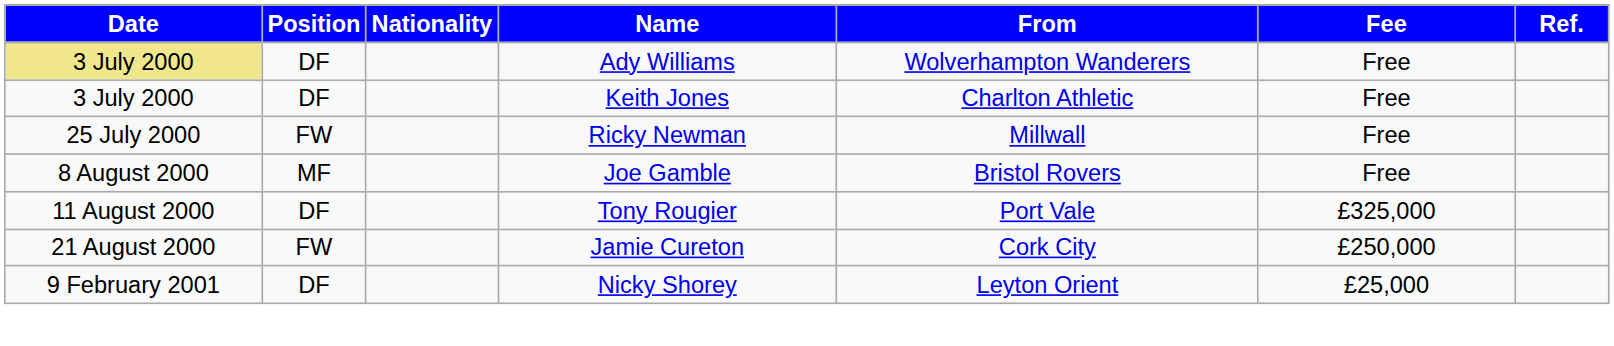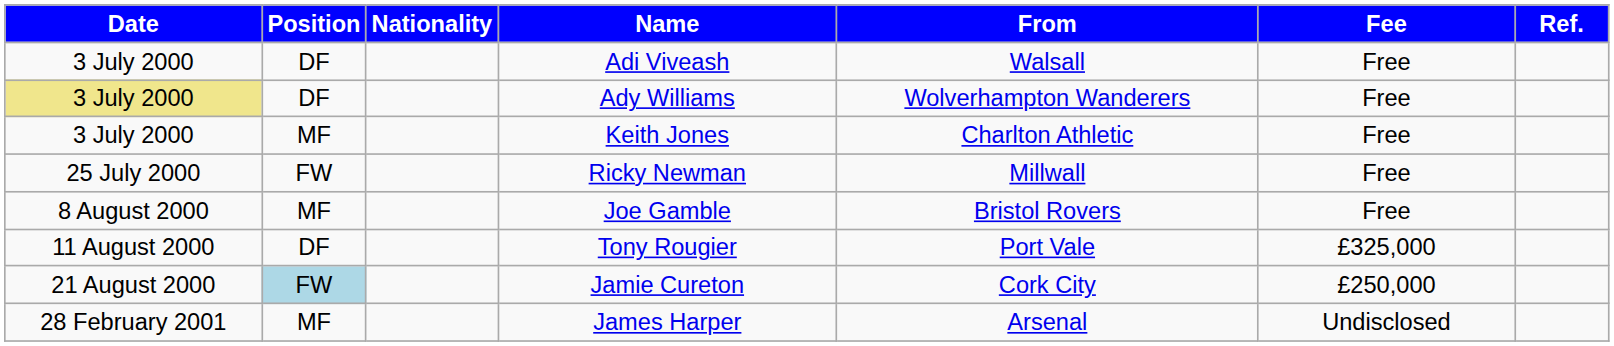+ row: 3 July 2000 | DF | Adi Viveash | Walsall | Free
Keith Jones | Position: DF -> MF
Jamie Cureton | Position: no background -> lightblue background
- row: 9 February 2001 | DF | Nicky Shorey | Leyton Orient | £25,000
+ row: 28 February 2001 | MF | James Harper | Arsenal | Undisclosed
